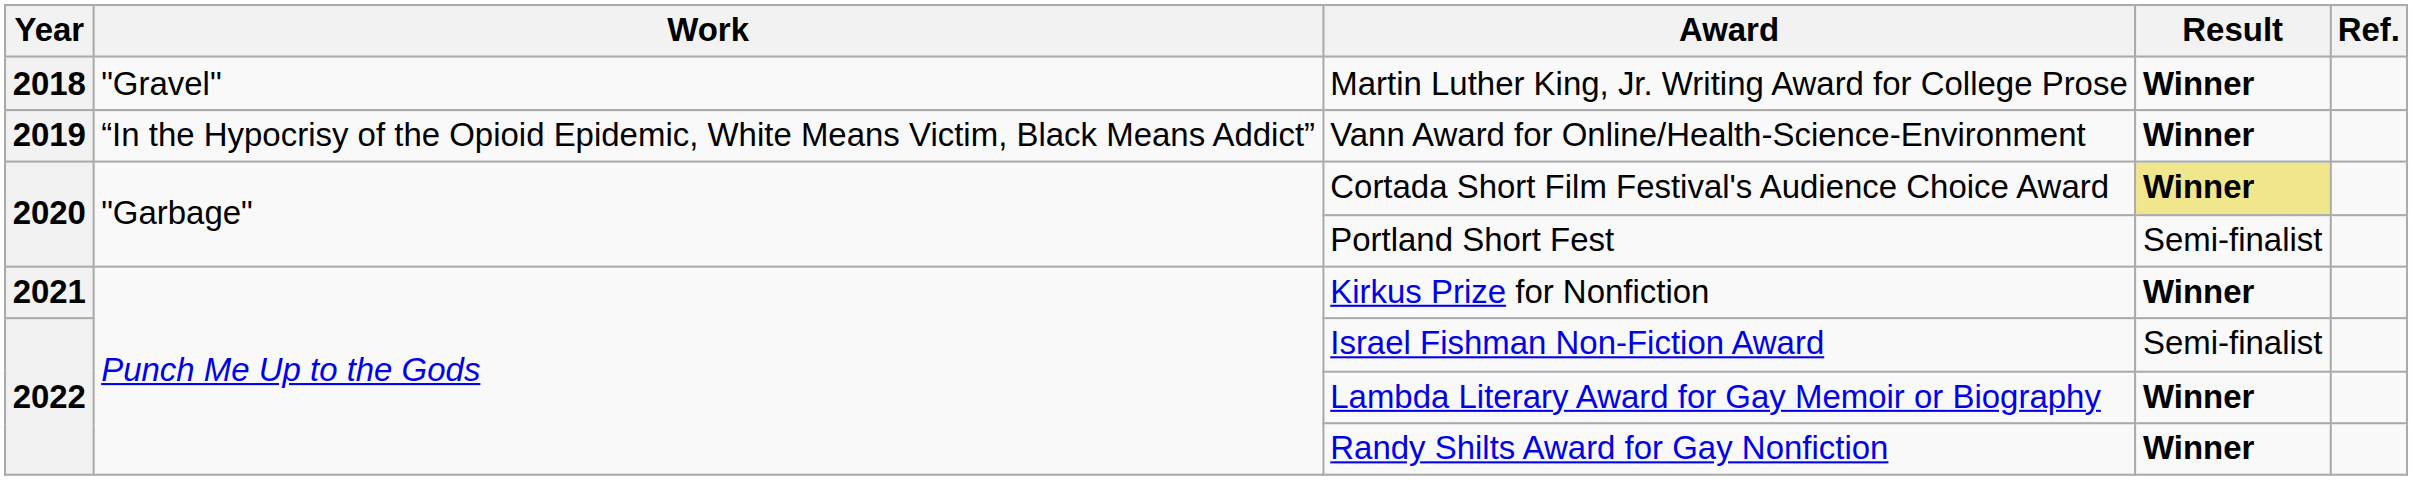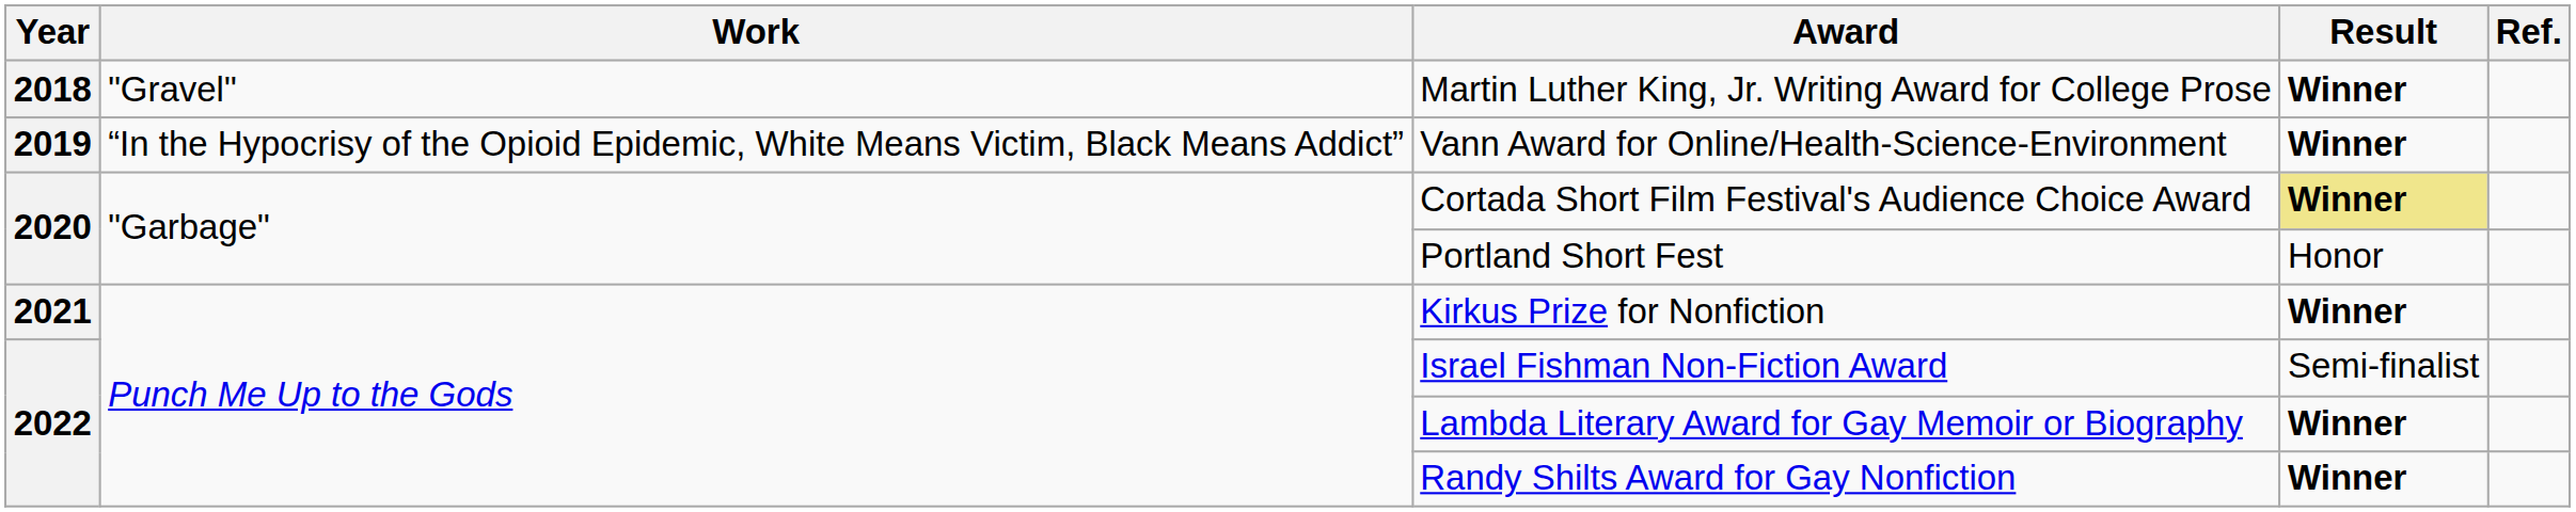Portland Short Fest | Result: Semi-finalist -> Honor
